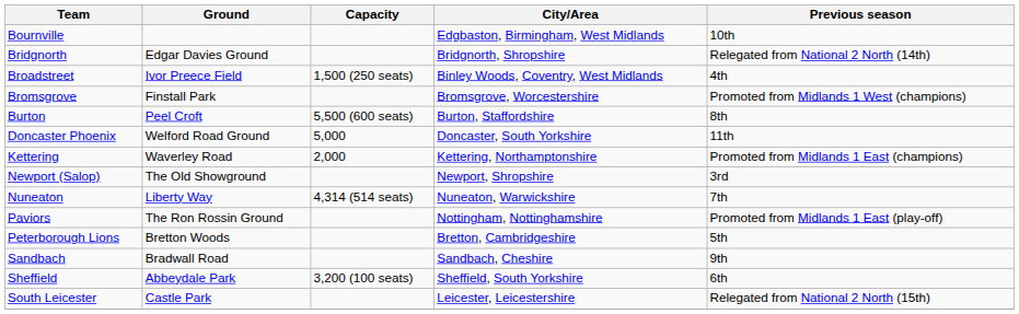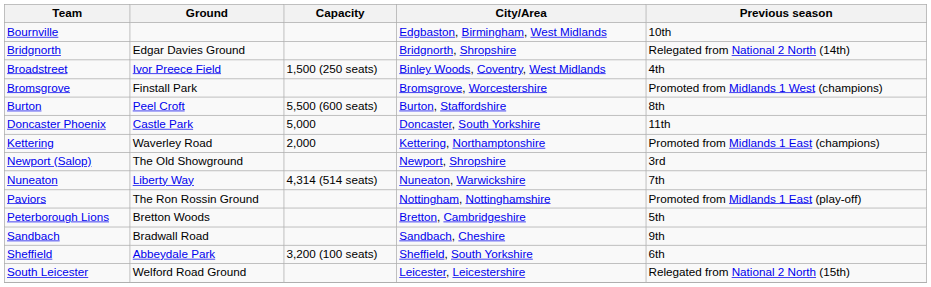Doncaster Phoenix | Ground: Welford Road Ground -> Castle Park
South Leicester | Ground: Castle Park -> Welford Road Ground
